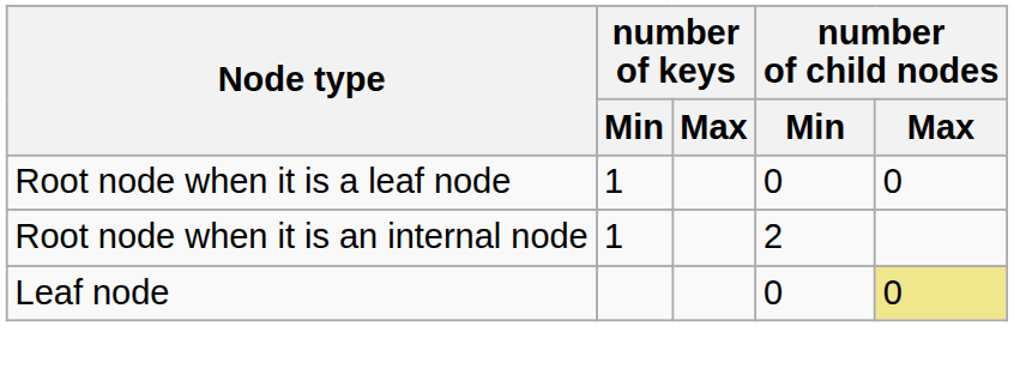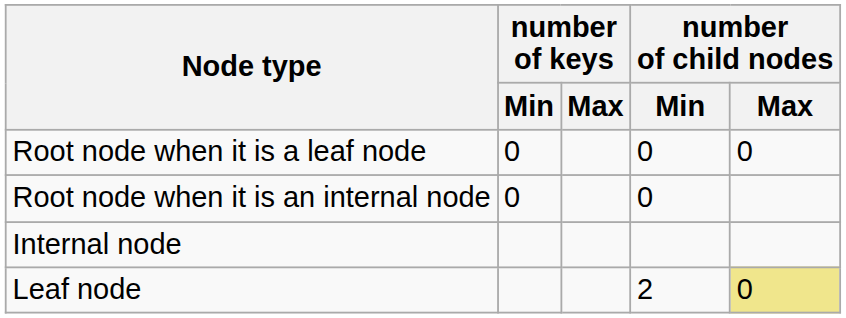Root node when it is a leaf node | number of keys / Min: 1 -> 0
Root node when it is an internal node | number of keys / Min: 1 -> 0
Root node when it is an internal node | number of child nodes / Min: 2 -> 0
+ row: Internal node
Leaf node | number of child nodes / Min: 0 -> 2
